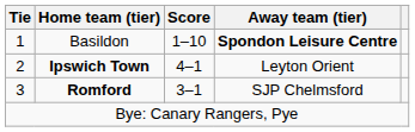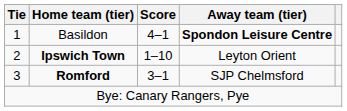Basildon | Score: 1–10 -> 4–1
Ipswich Town | Score: 4–1 -> 1–10
